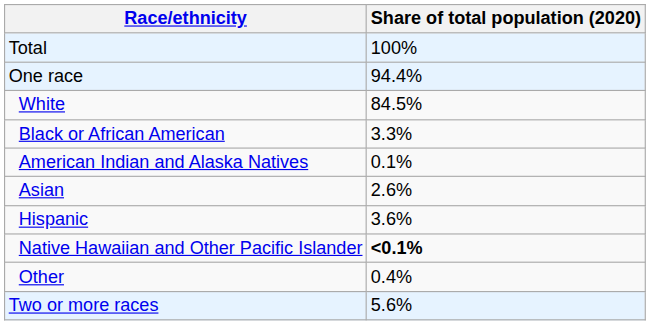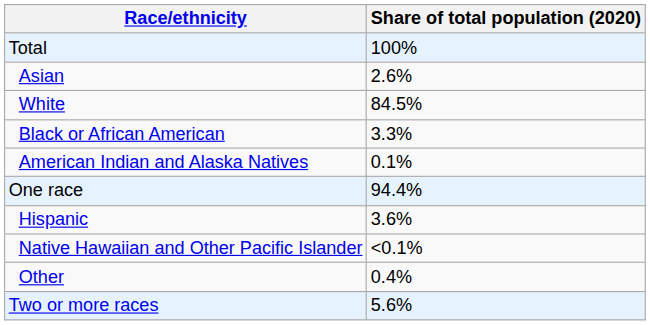rows swapped: One race <-> Asian
Native Hawaiian and Other Pacific Islander | Share of total population (2020): bold -> normal
